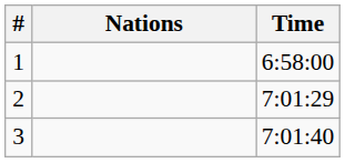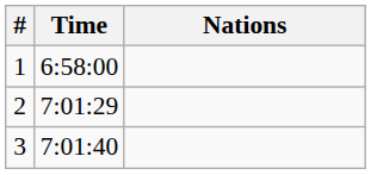columns swapped: Nations <-> Time
